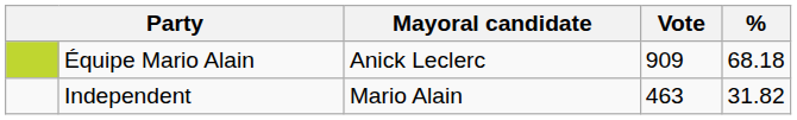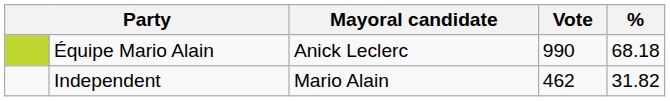Équipe Mario Alain | Vote: 909 -> 990
Independent | Vote: 463 -> 462
